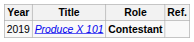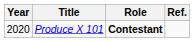Produce X 101 | Year: 2019 -> 2020
